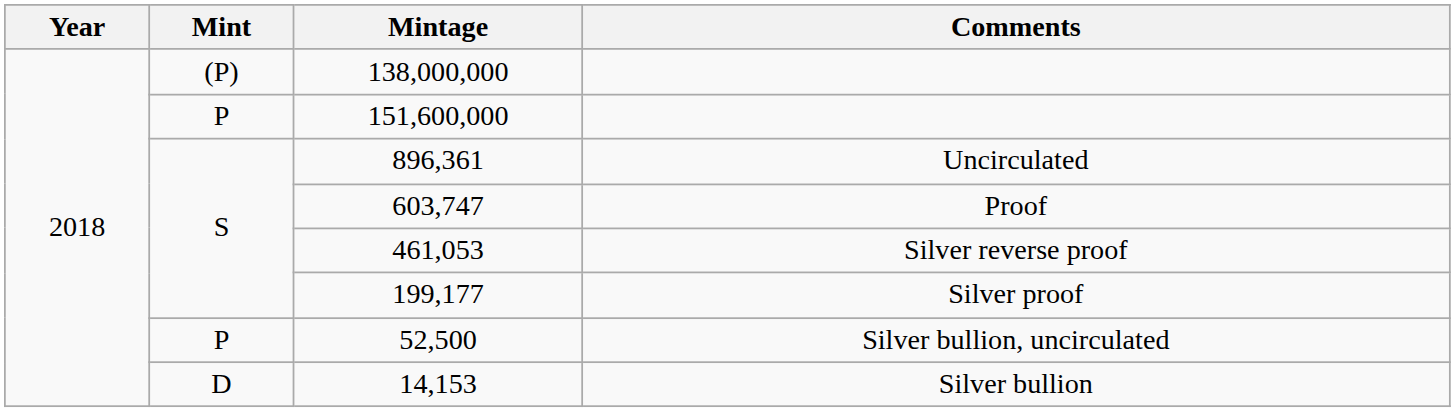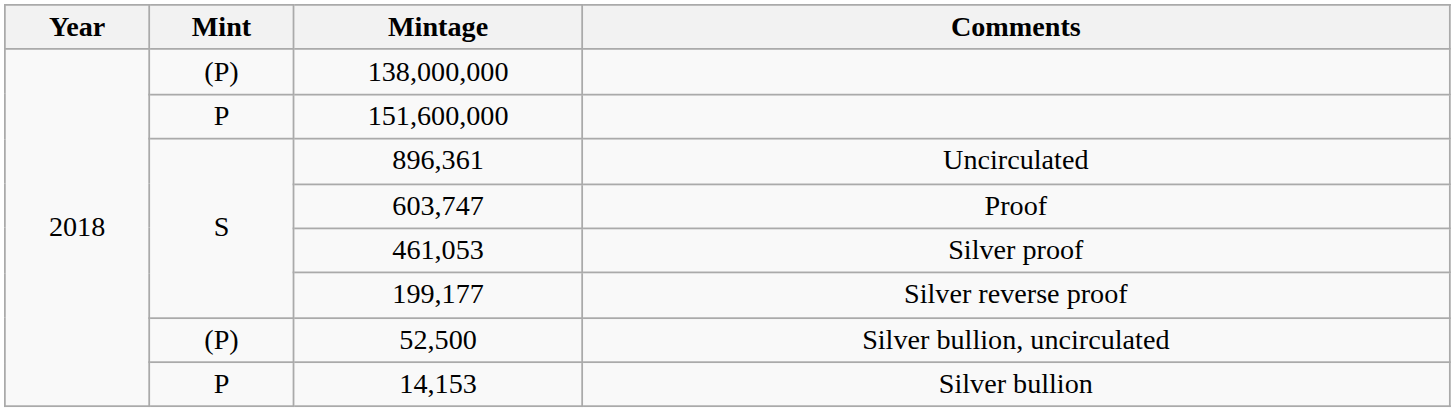461,053 | Comments: Silver reverse proof -> Silver proof
199,177 | Comments: Silver proof -> Silver reverse proof
52,500 | Mint: P -> (P)
14,153 | Mint: D -> P
